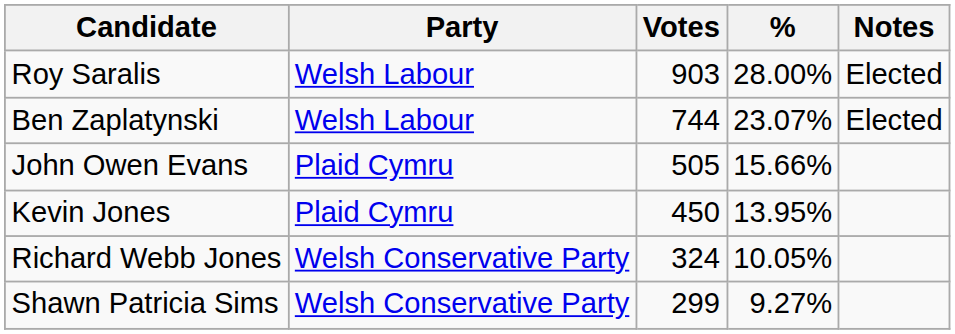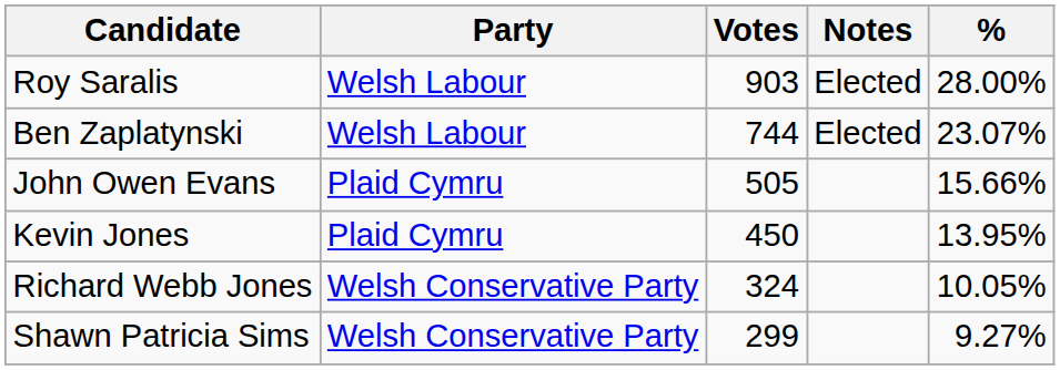columns swapped: % <-> Notes
